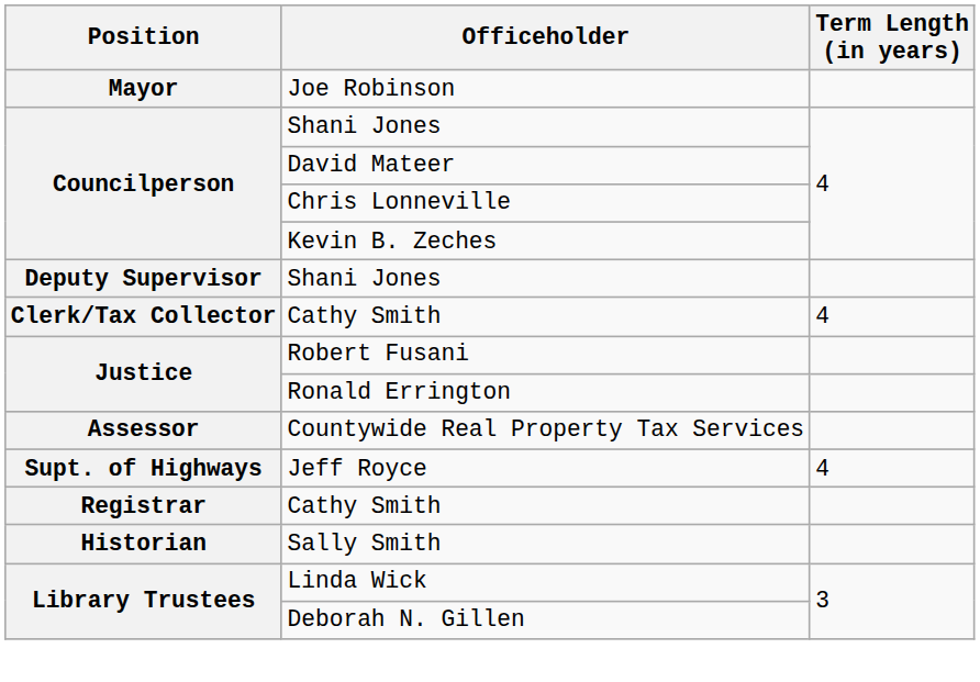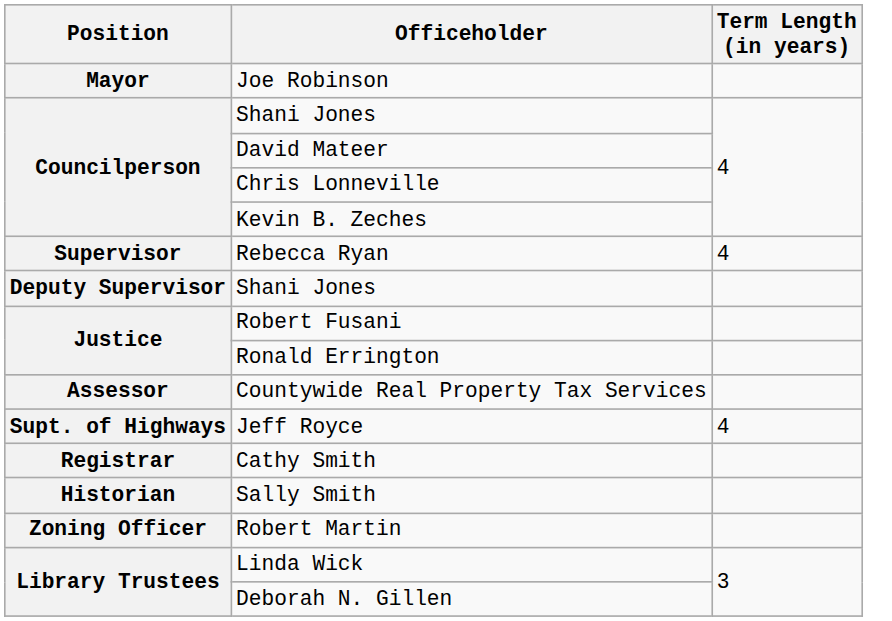+ row: Supervisor | Rebecca Ryan | 4
- row: Clerk/Tax Collector | Cathy Smith | 4
+ row: Zoning Officer | Robert Martin
